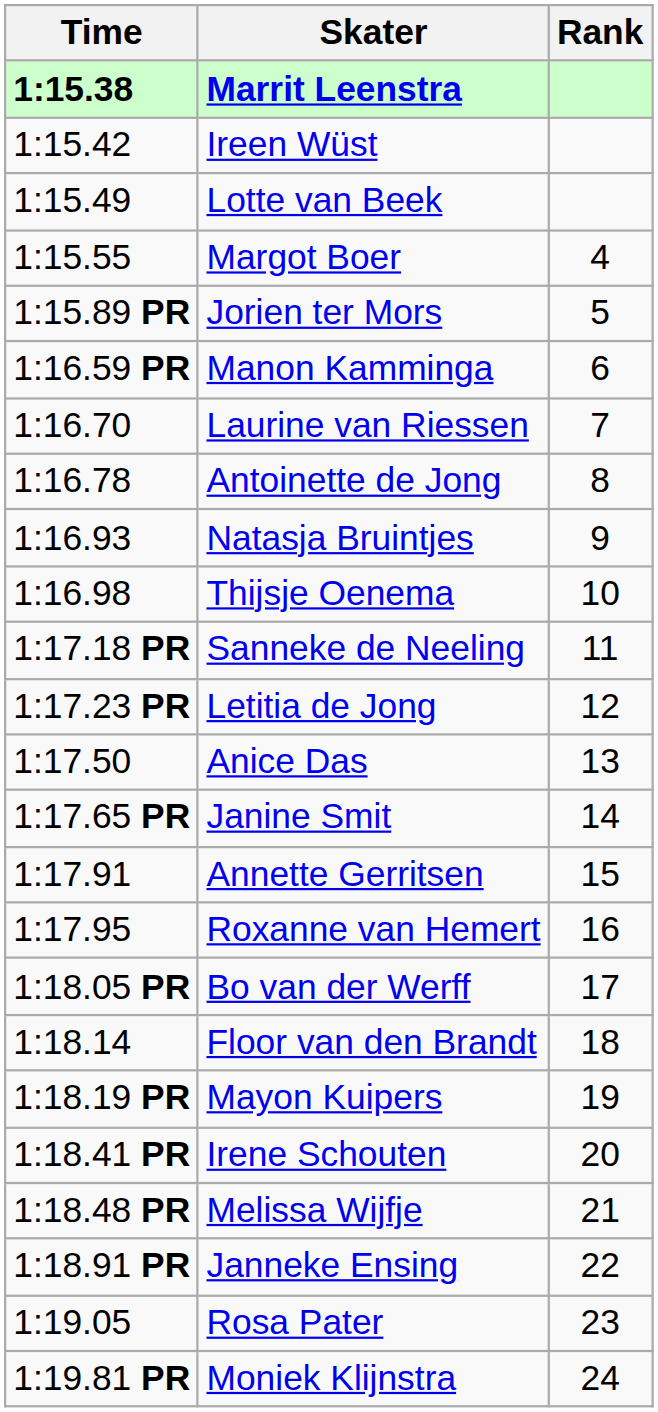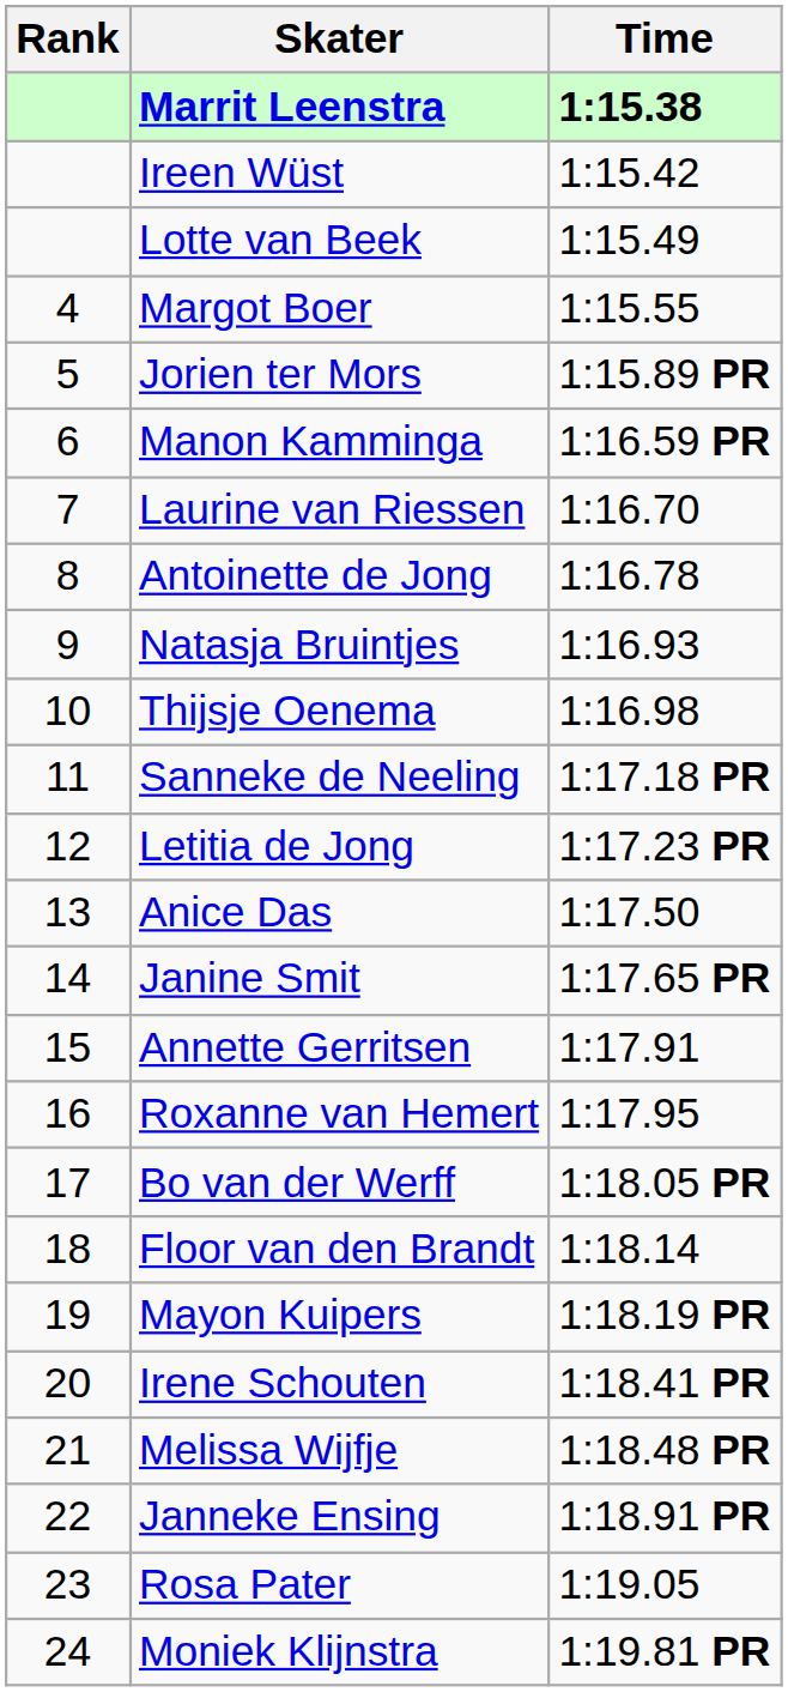columns swapped: Rank <-> Time
